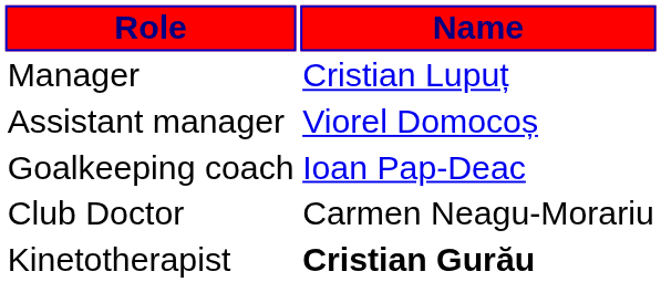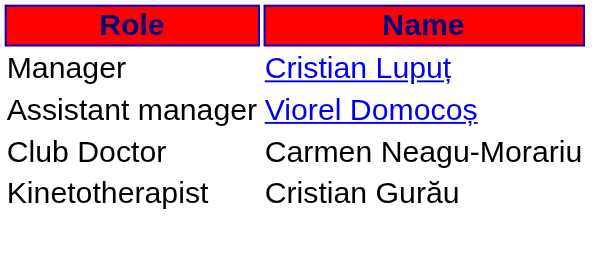- row: Goalkeeping coach | Ioan Pap-Deac
Kinetotherapist | Name: bold -> normal
